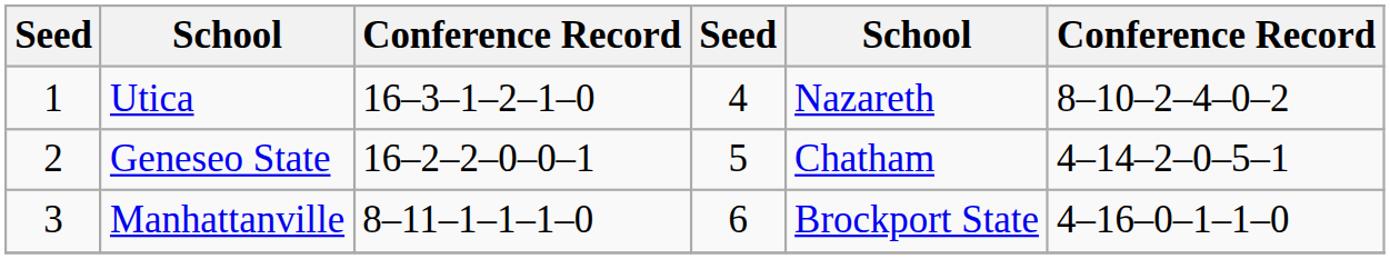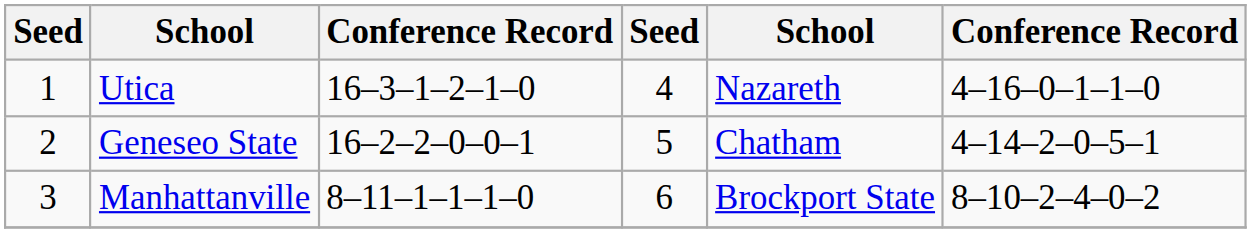Utica | column 6: 8–10–2–4–0–2 -> 4–16–0–1–1–0
Manhattanville | column 6: 4–16–0–1–1–0 -> 8–10–2–4–0–2
